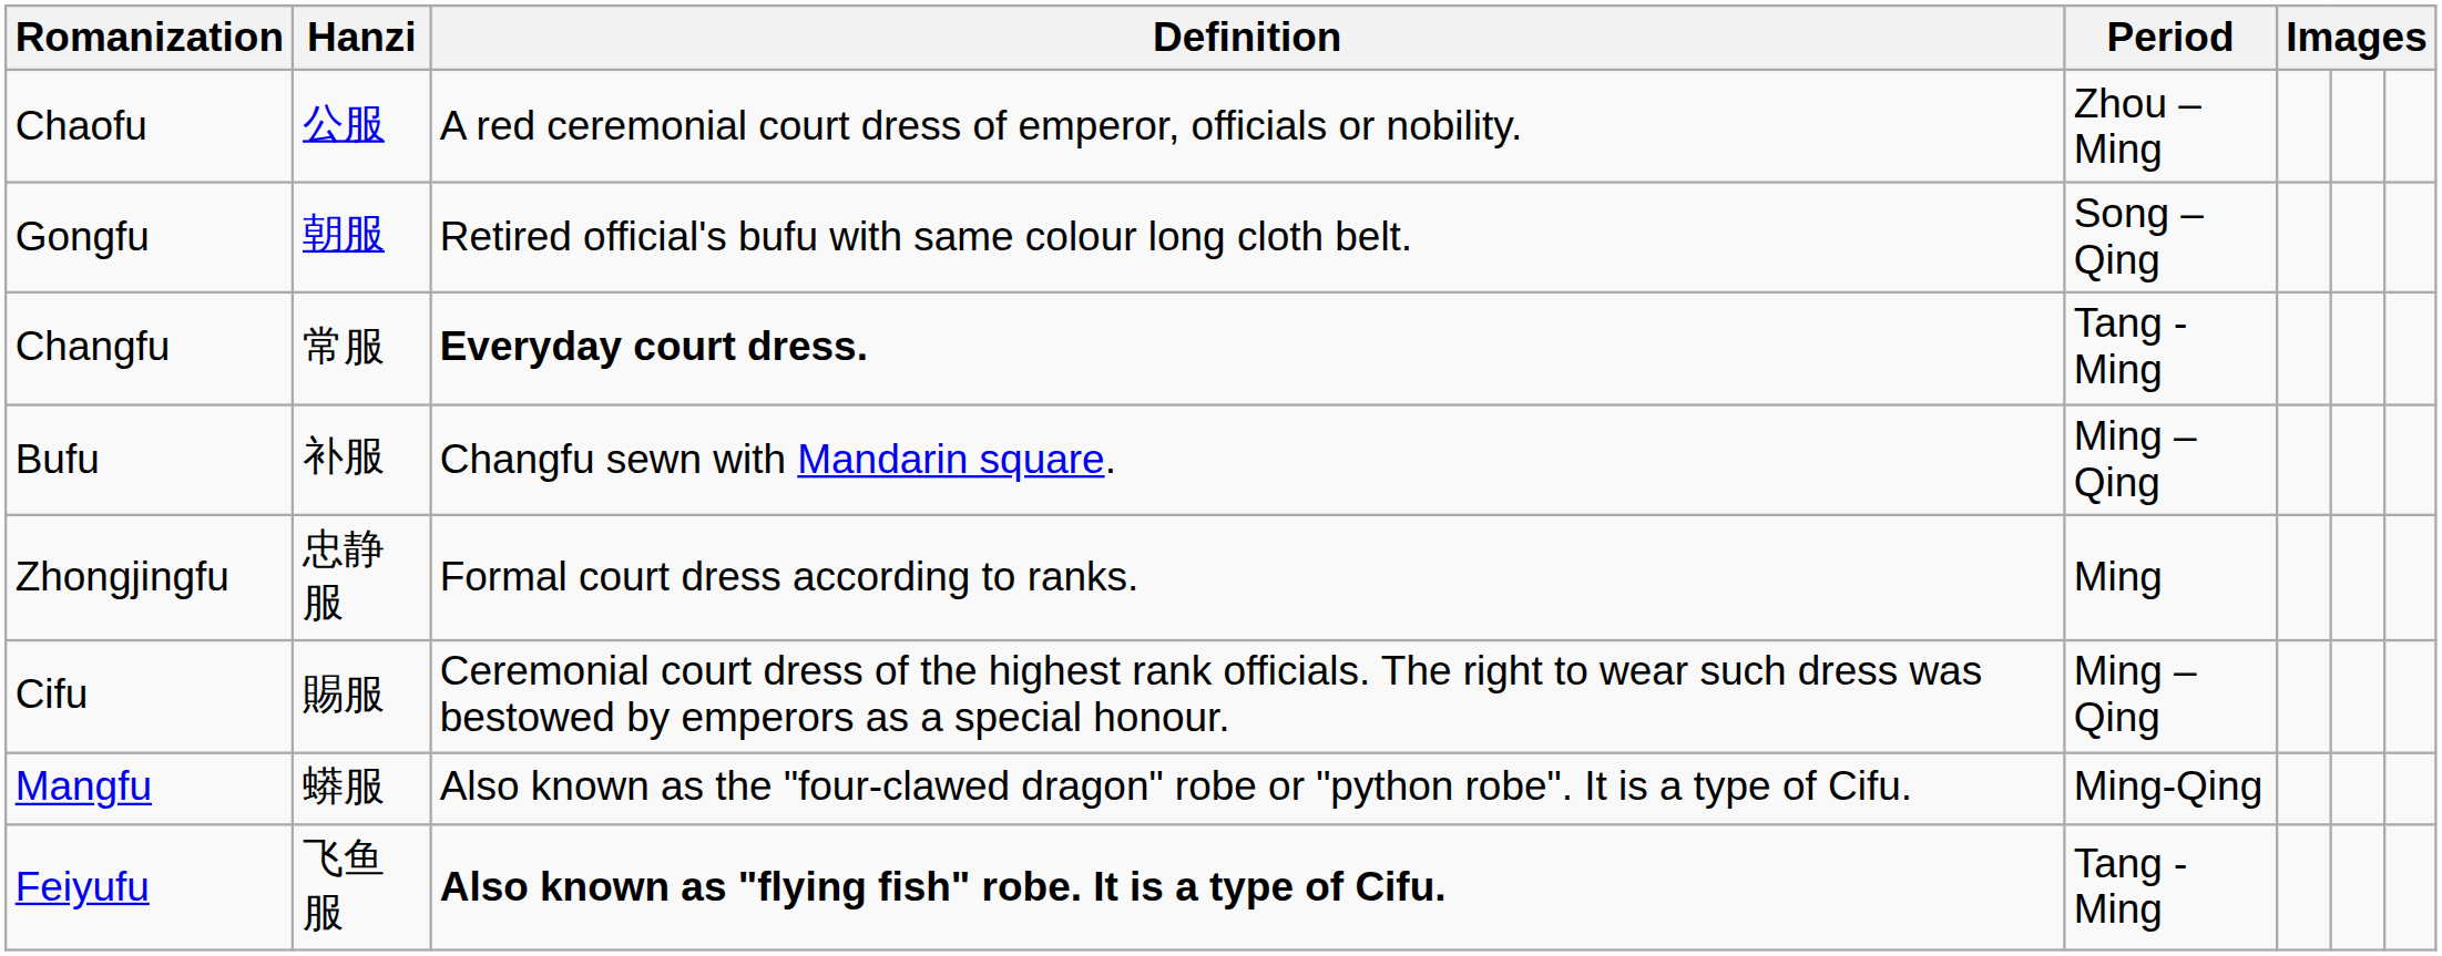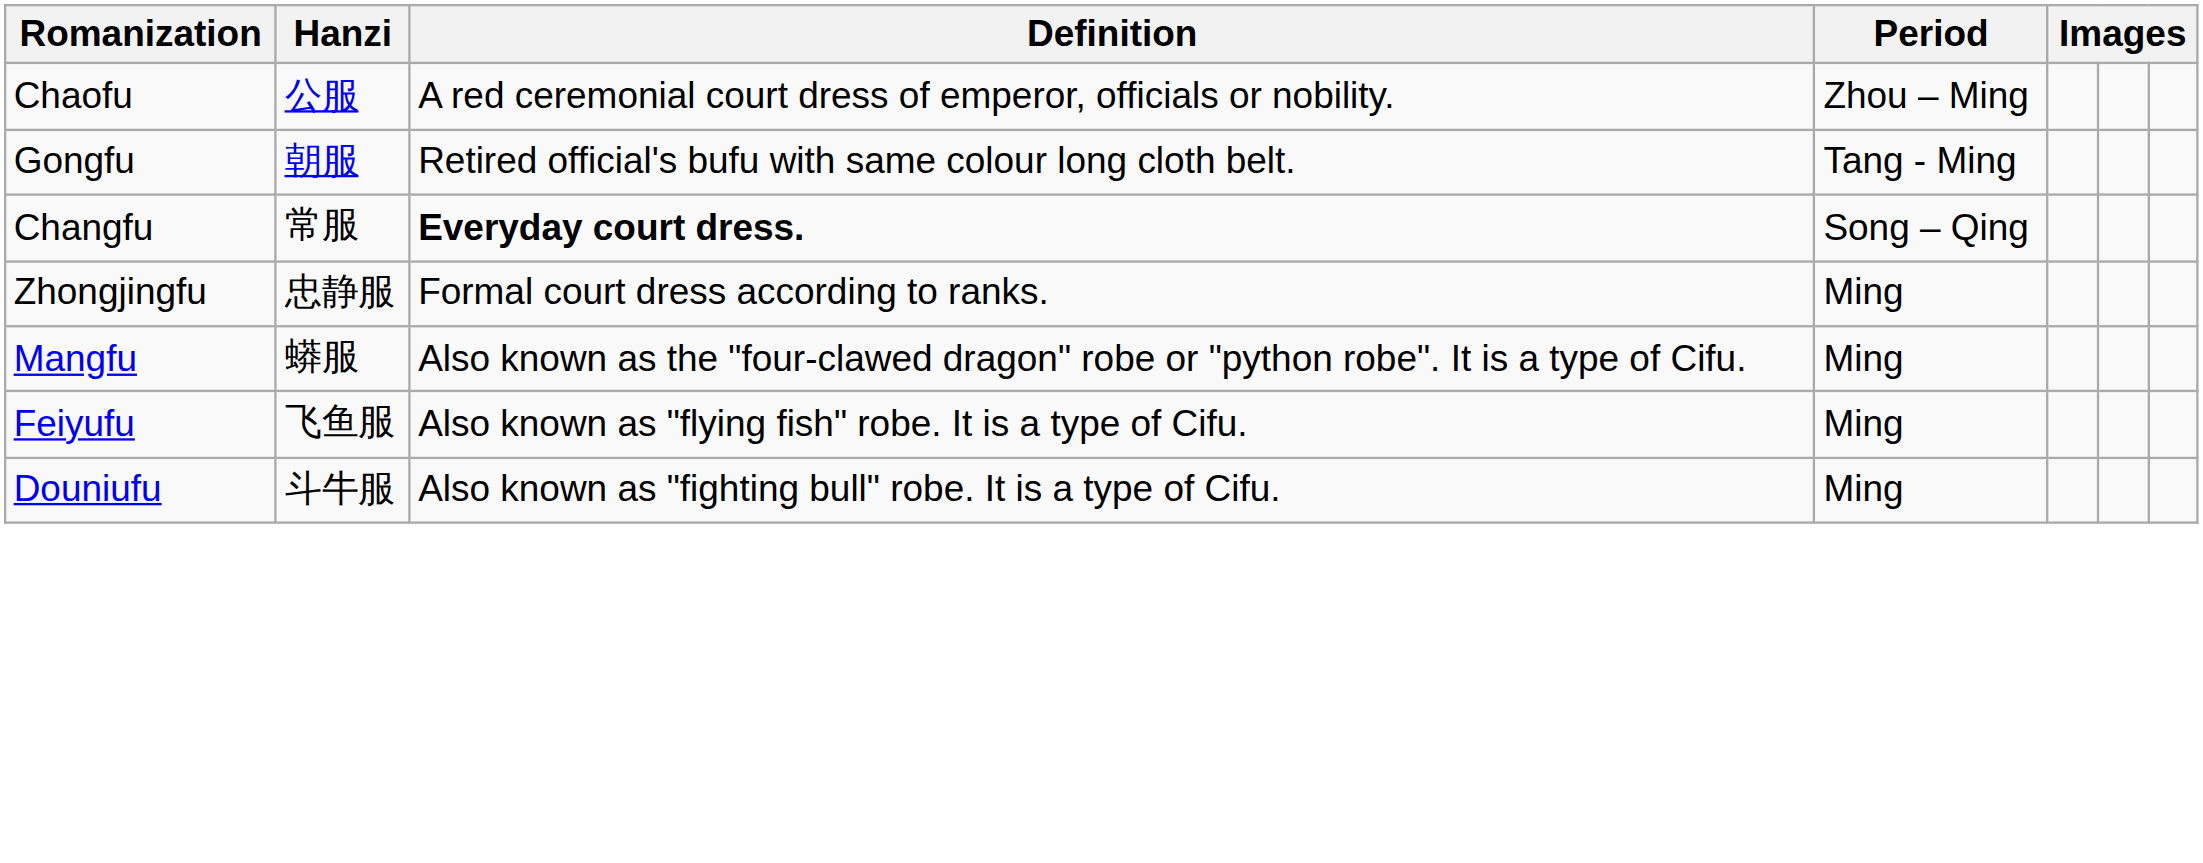Gongfu | Period: Song – Qing -> Tang - Ming
Changfu | Period: Tang - Ming -> Song – Qing
- row: Bufu | 补服 | Changfu sewn with Mandarin square. | Ming – Qing
- row: Cifu | 賜服 | Ceremonial court dress of the highest rank officials. The right to wear such dress was bestowed by emperors as a special honour. | Ming – Qing
Mangfu | Period: Ming-Qing -> Ming
Feiyufu | Definition: bold -> normal
Feiyufu | Period: Tang - Ming -> Ming
+ row: Douniufu | 斗牛服 | Also known as "fighting bull" robe. It is a type of Cifu. | Ming
